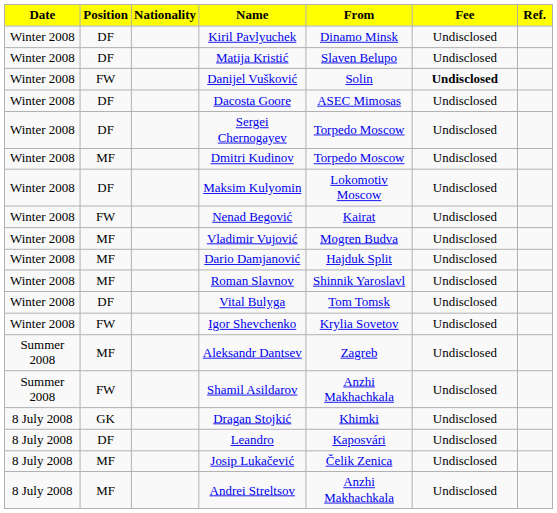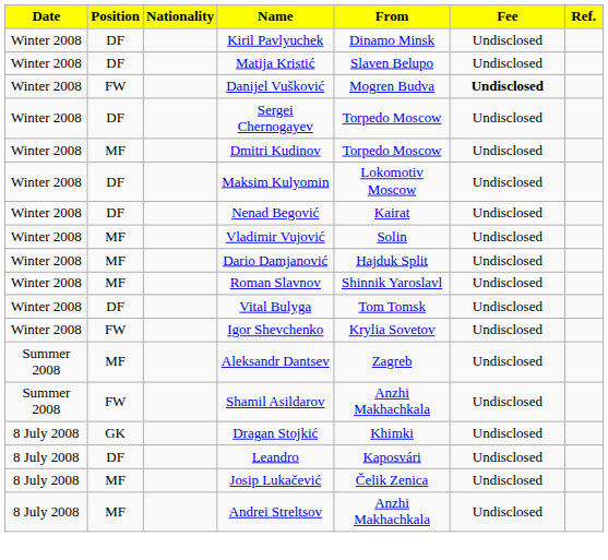Danijel Vušković | From: Solin -> Mogren Budva
- row: Winter 2008 | DF | Dacosta Goore | ASEC Mimosas | Undisclosed
Nenad Begović | Position: FW -> DF
Vladimir Vujović | From: Mogren Budva -> Solin
